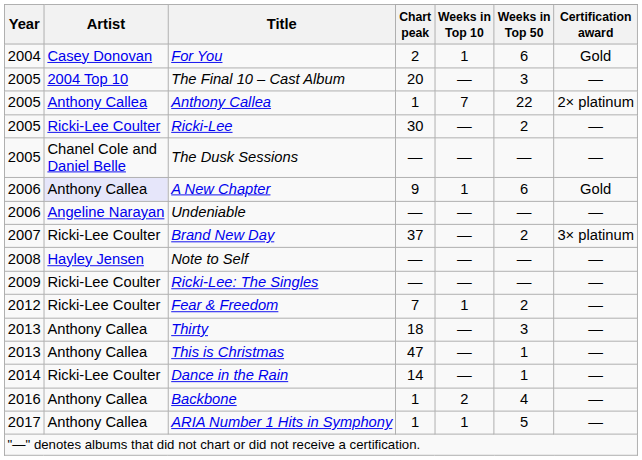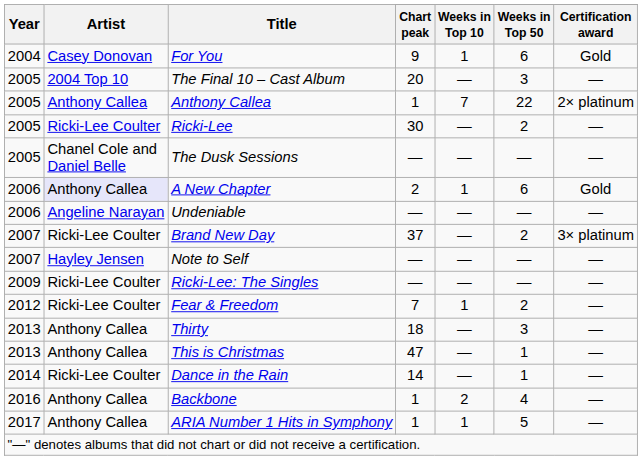For You | Chart peak: 2 -> 9
A New Chapter | Chart peak: 9 -> 2
Note to Self | Year: 2008 -> 2007
